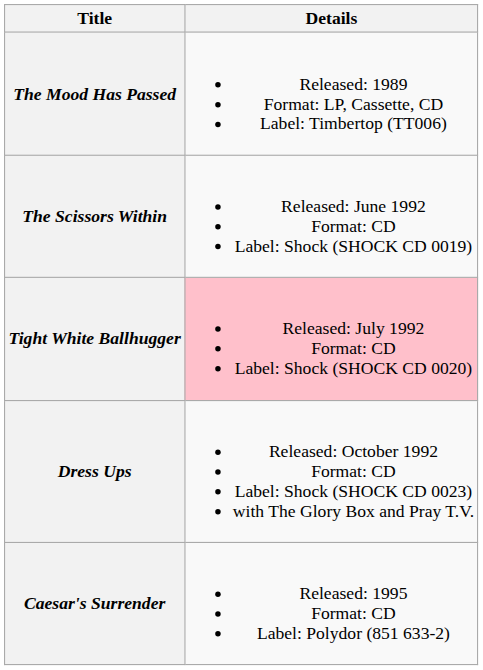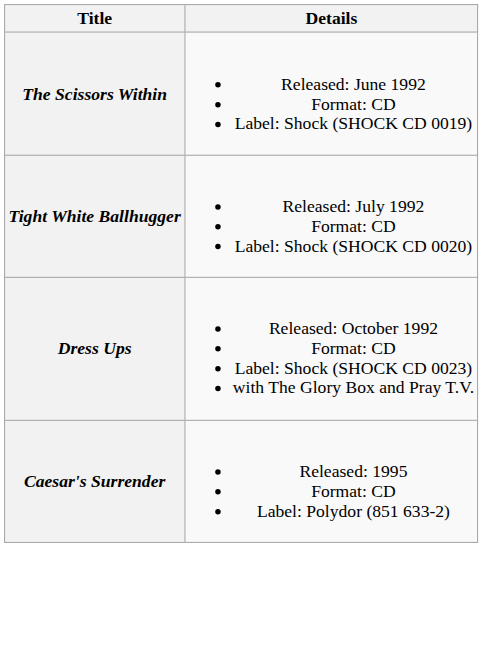- row: The Mood Has Passed | Released: 1989 Format: LP, Cassette, CD Label: Timbertop (TT006)
Tight White Ballhugger | Details: pink background -> no background
